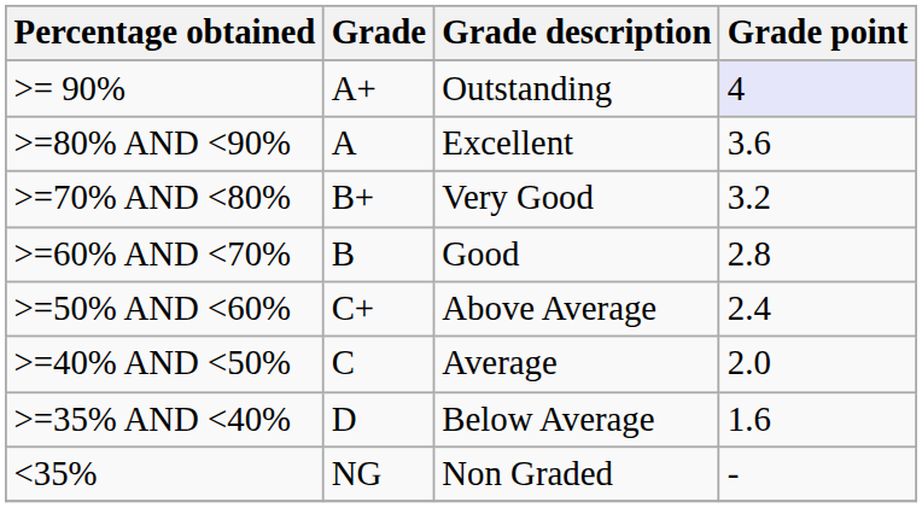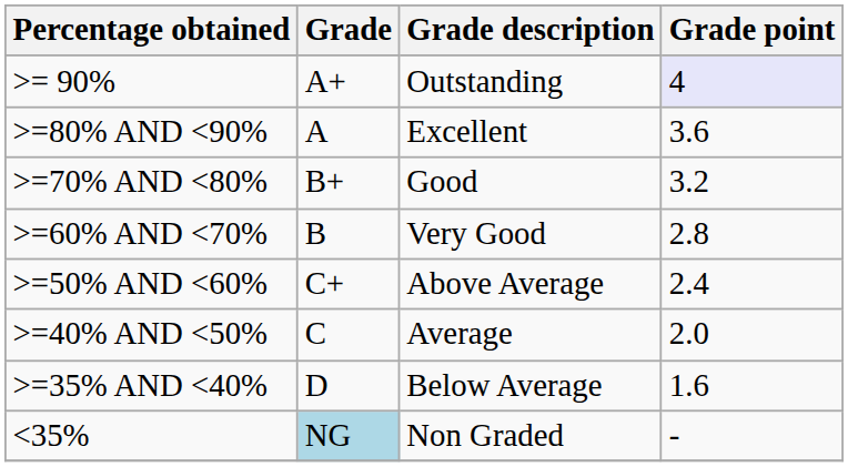>=70% AND <80% | Grade description: Very Good -> Good
>=60% AND <70% | Grade description: Good -> Very Good
<35% | Grade: no background -> lightblue background
